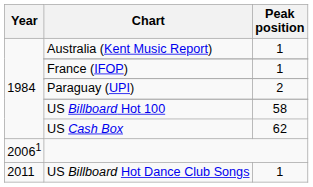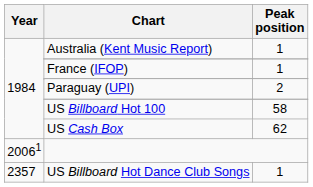US Billboard Hot Dance Club Songs | Year: 2011 -> 2357
